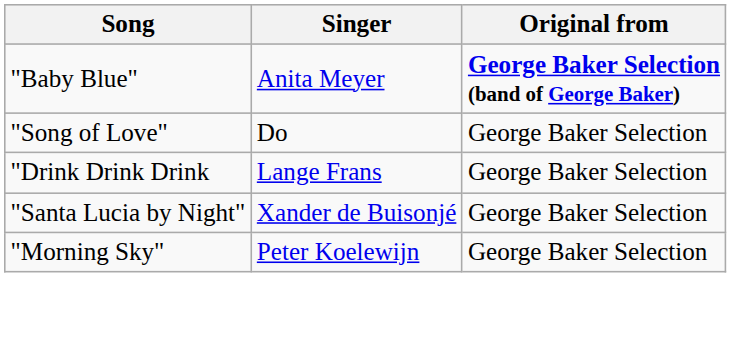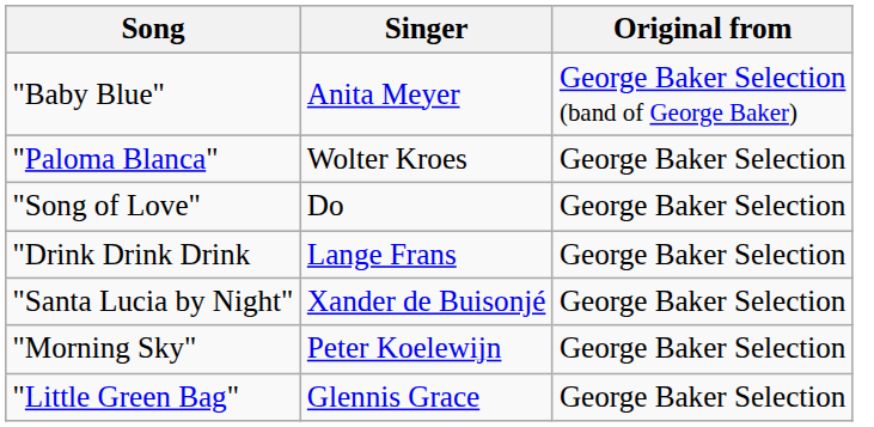"Baby Blue" | Original from: bold -> normal
+ row: "Paloma Blanca" | Wolter Kroes | George Baker Selection
+ row: "Little Green Bag" | Glennis Grace | George Baker Selection
